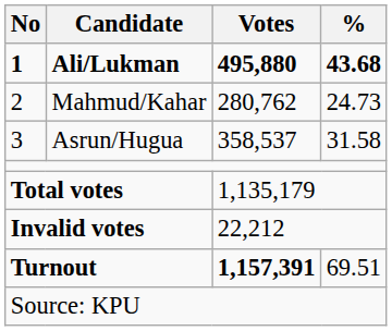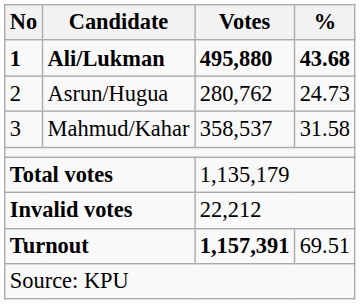2 | Candidate: Mahmud/Kahar -> Asrun/Hugua
3 | Candidate: Asrun/Hugua -> Mahmud/Kahar
